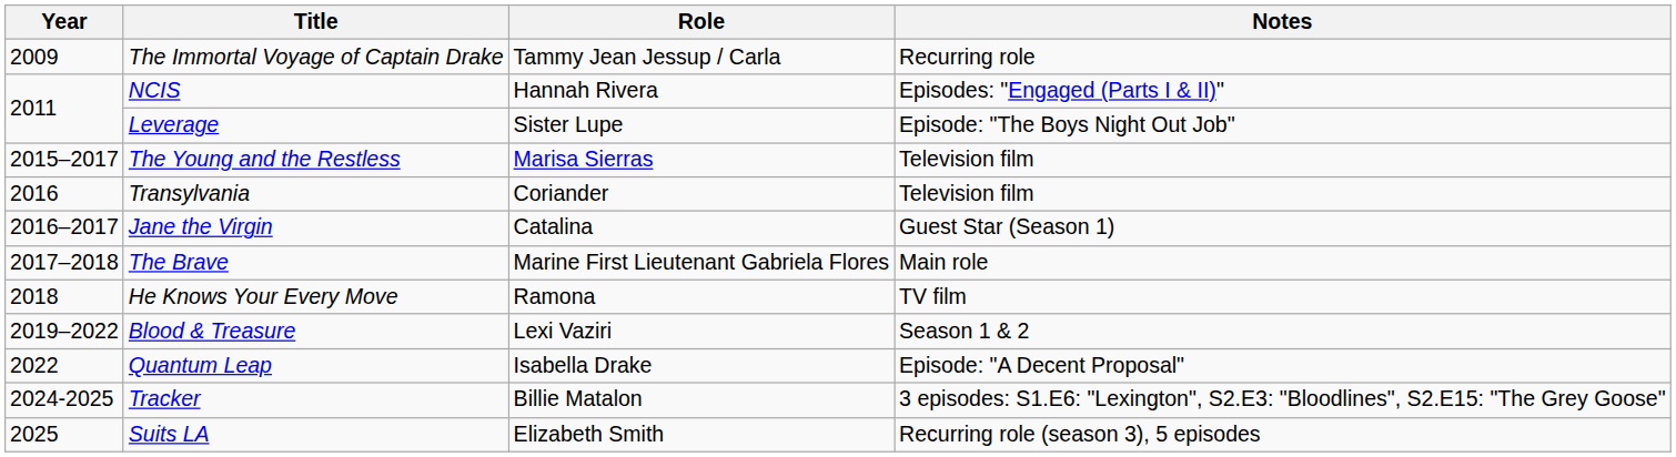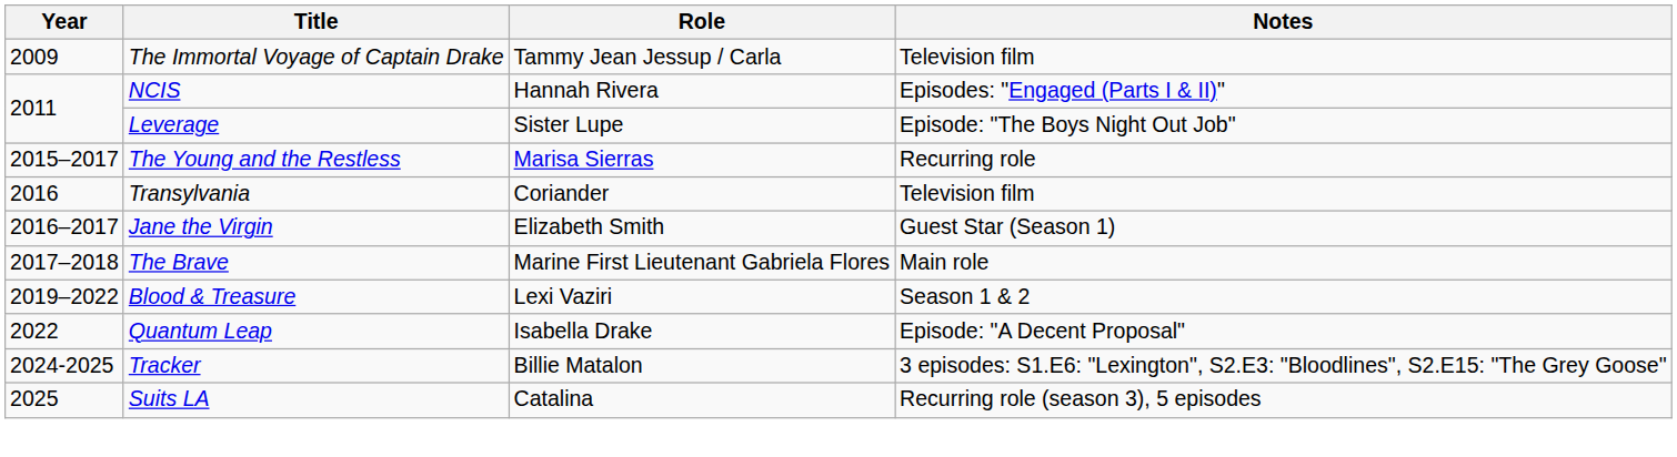The Immortal Voyage of Captain Drake | Notes: Recurring role -> Television film
The Young and the Restless | Notes: Television film -> Recurring role
Jane the Virgin | Role: Catalina -> Elizabeth Smith
- row: 2018 | He Knows Your Every Move | Ramona | TV film
Suits LA | Role: Elizabeth Smith -> Catalina
